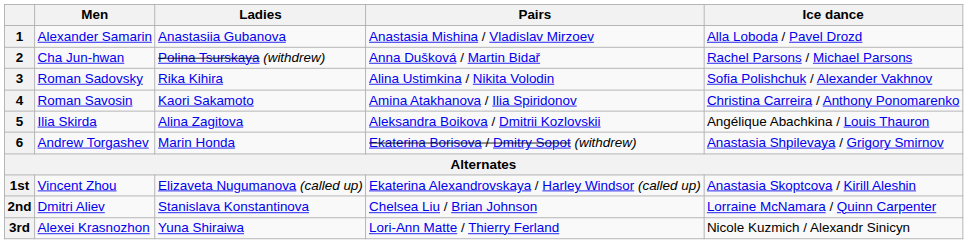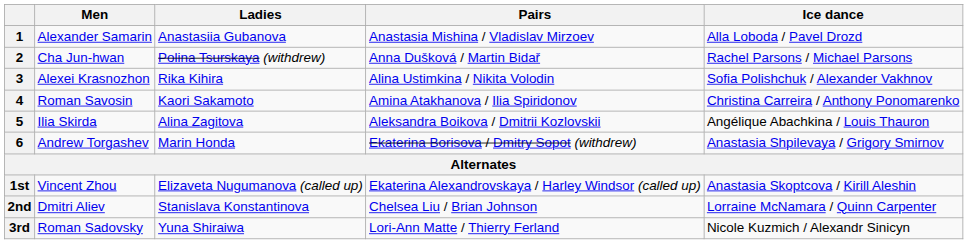3 | Men: Roman Sadovsky -> Alexei Krasnozhon
3rd | Men: Alexei Krasnozhon -> Roman Sadovsky
